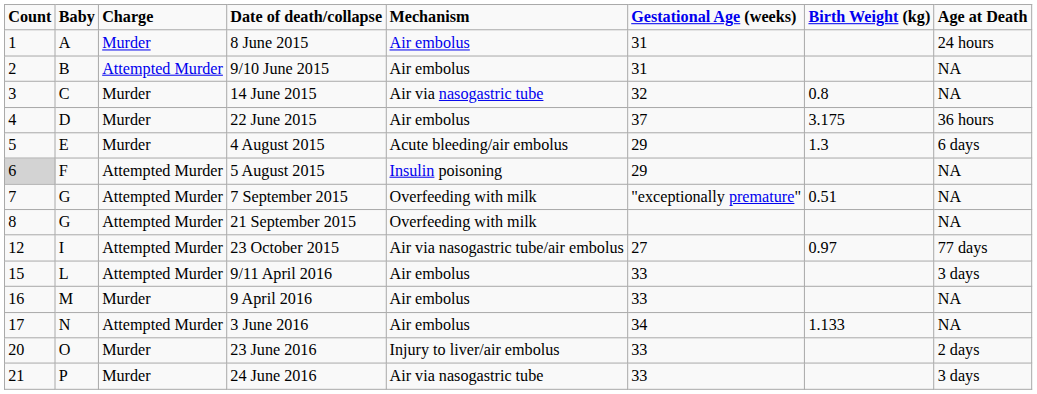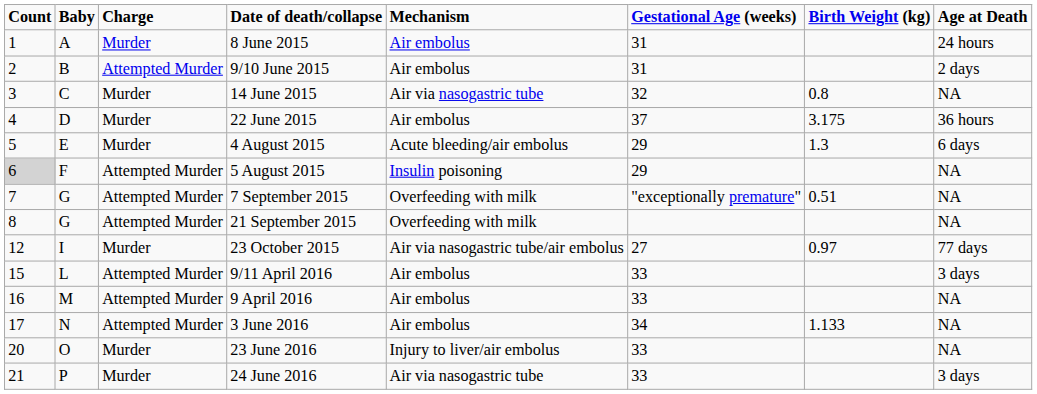9/10 June 2015 | Age at Death: NA -> 2 days
23 October 2015 | Charge: Attempted Murder -> Murder
9 April 2016 | Charge: Murder -> Attempted Murder
23 June 2016 | Age at Death: 2 days -> NA
